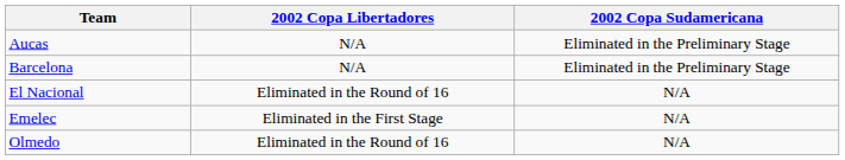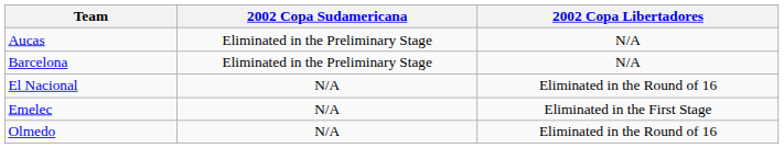columns swapped: 2002 Copa Libertadores <-> 2002 Copa Sudamericana
